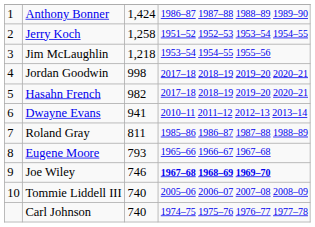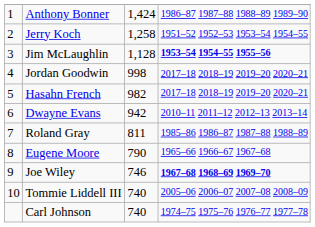Jim McLaughlin | column 3: 1,218 -> 1,128
Jim McLaughlin | column 4: normal -> bold
Dwayne Evans | column 3: 941 -> 942
Eugene Moore | column 3: 793 -> 790
